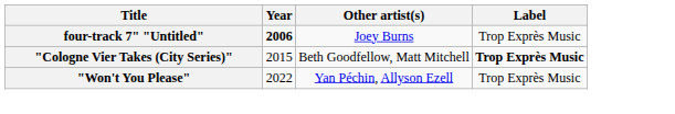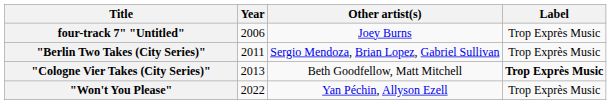four-track 7" "Untitled" | Year: bold -> normal
+ row: "Berlin Two Takes (City Series)" | 2011 | Sergio Mendoza, Brian Lopez, Gabriel Sullivan | Trop Exprès Music
"Cologne Vier Takes (City Series)" | Year: 2015 -> 2013
